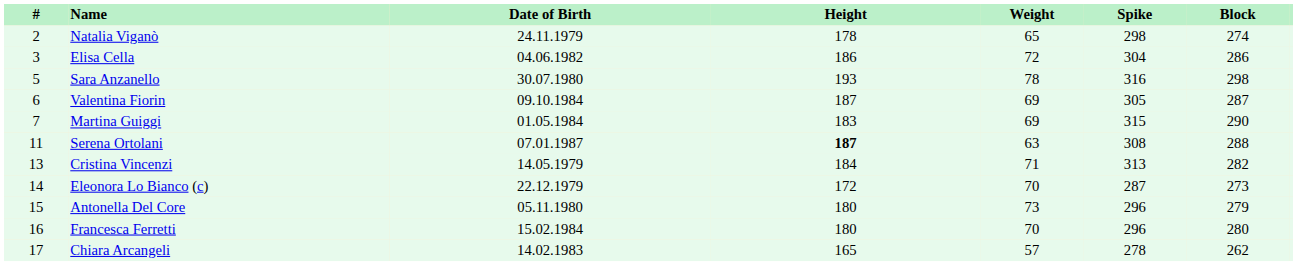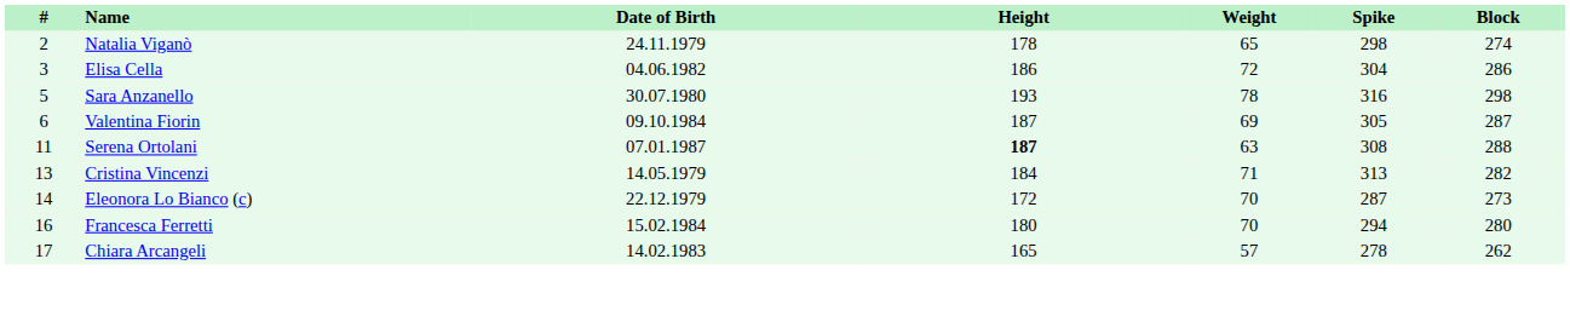- row: 7 | Martina Guiggi | 01.05.1984 | 183 | 69 | 315 | 290
- row: 15 | Antonella Del Core | 05.11.1980 | 180 | 73 | 296 | 279
Francesca Ferretti | Spike: 296 -> 294
